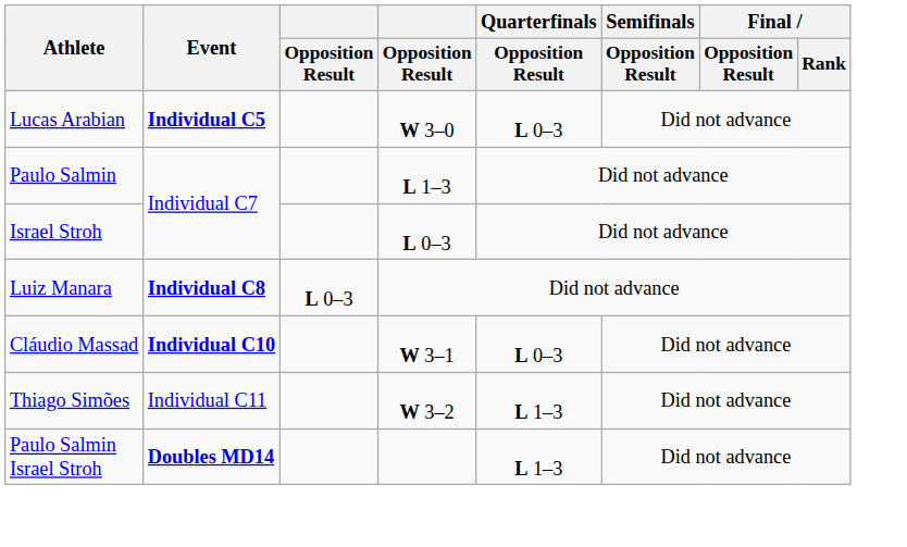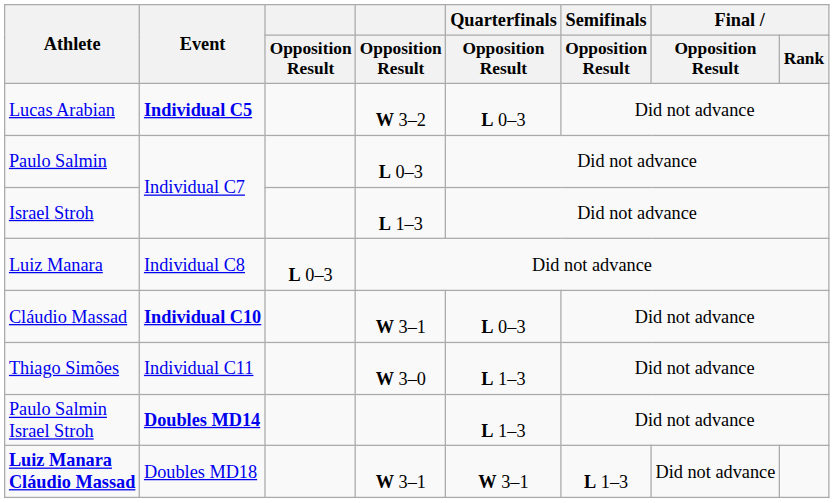Lucas Arabian | column 4: W 3–0 -> W 3–2
Paulo Salmin | column 4: L 1–3 -> L 0–3
Israel Stroh | column 4: L 0–3 -> L 1–3
Luiz Manara | Event: bold -> normal
Thiago Simões | column 4: W 3–2 -> W 3–0
+ row: Luiz Manara Cláudio Massad | Doubles MD18 | W 3–1 | W 3–1 | L 1–3 | Did not advance
